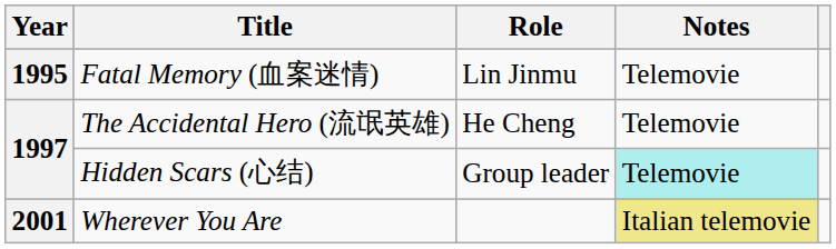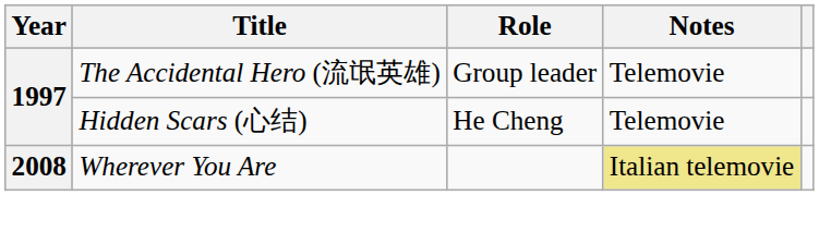- row: 1995 | Fatal Memory (血案迷情) | Lin Jinmu | Telemovie
The Accidental Hero (流氓英雄) | Role: He Cheng -> Group leader
Hidden Scars (心结) | Role: Group leader -> He Cheng
Hidden Scars (心结) | Notes: paleturquoise background -> no background
Wherever You Are | Year: 2001 -> 2008
